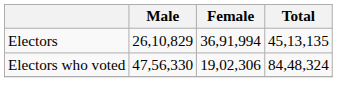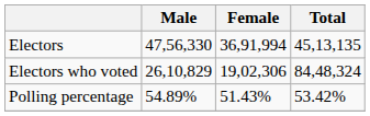Electors | Male: 26,10,829 -> 47,56,330
Electors who voted | Male: 47,56,330 -> 26,10,829
+ row: Polling percentage | 54.89% | 51.43% | 53.42%
